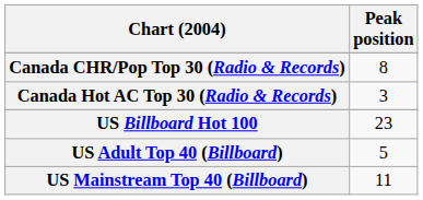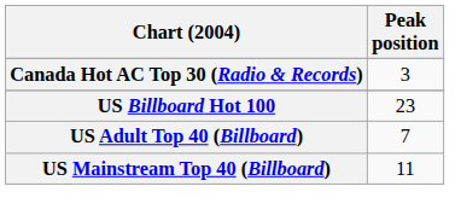- row: Canada CHR/Pop Top 30 (Radio & Records) | 8
US Adult Top 40 (Billboard) | Peak position: 5 -> 7
